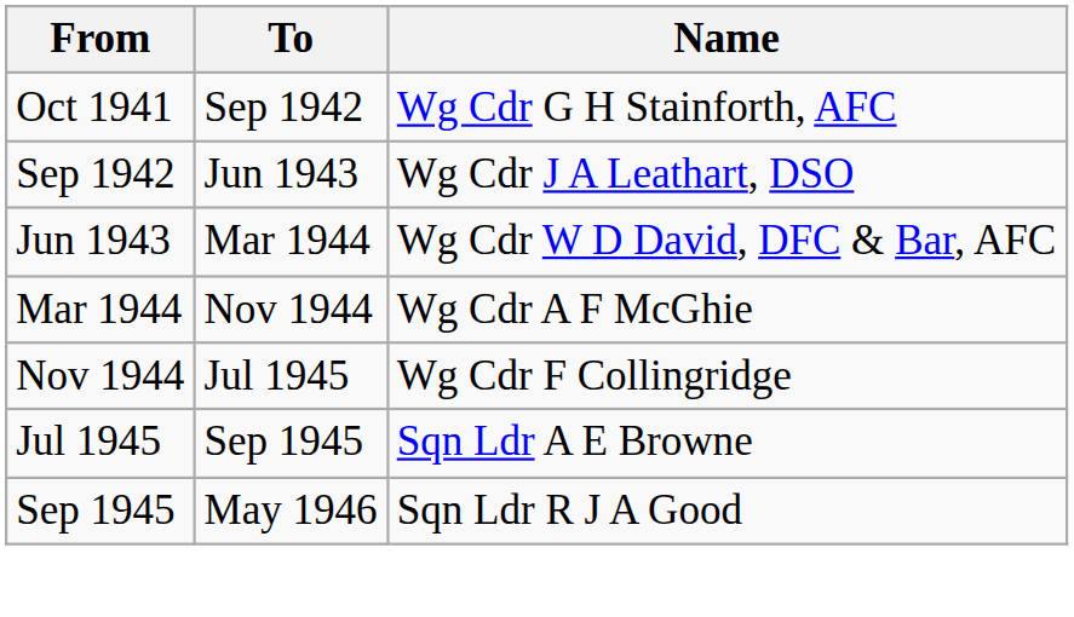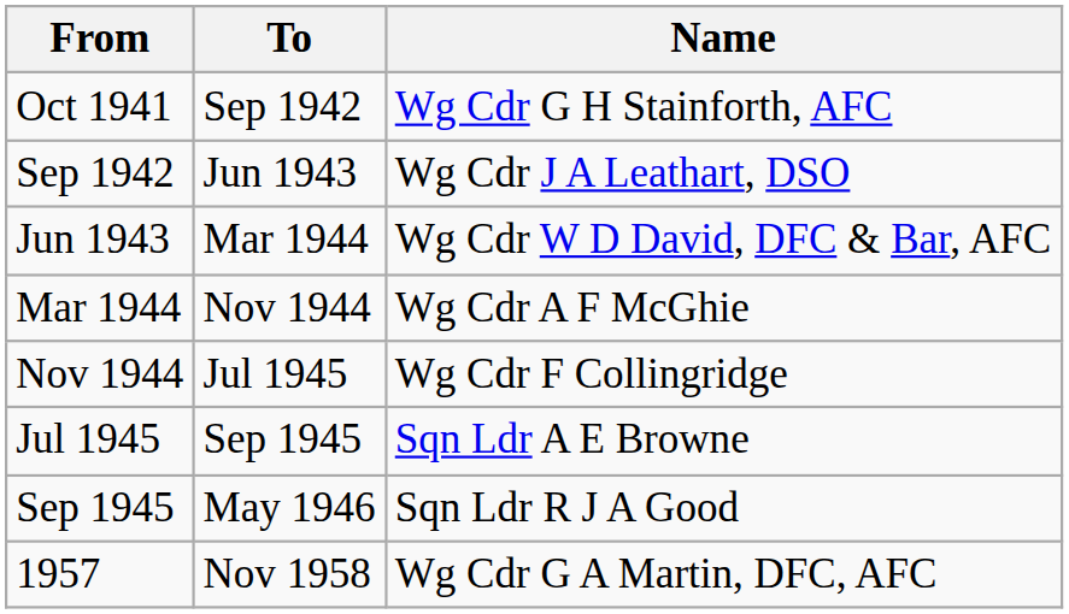+ row: 1957 | Nov 1958 | Wg Cdr G A Martin, DFC, AFC
